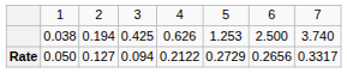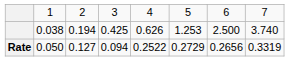Rate | column 5: 0.2122 -> 0.2522
Rate | column 8: 0.3317 -> 0.3319
